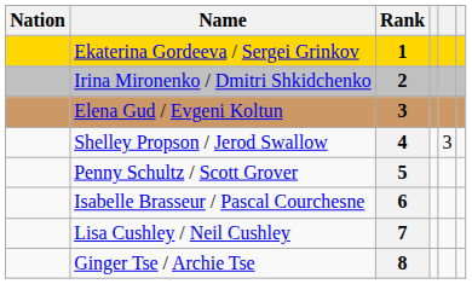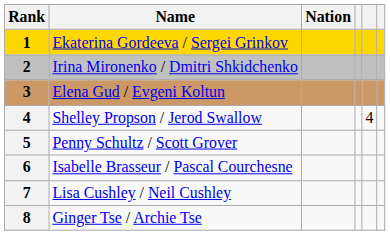columns swapped: Rank <-> Nation
Shelley Propson / Jerod Swallow | column 5: 3 -> 4
